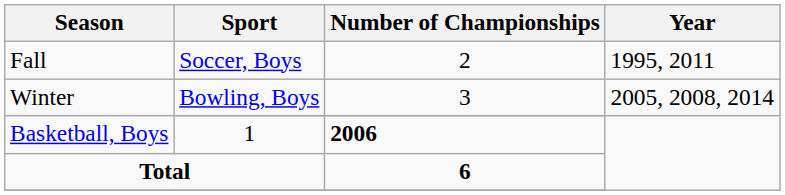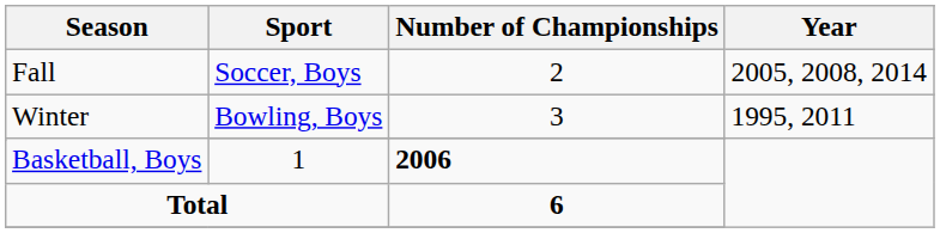Fall | Year: 1995, 2011 -> 2005, 2008, 2014
Winter / Bowling, Boys | Year: 2005, 2008, 2014 -> 1995, 2011
